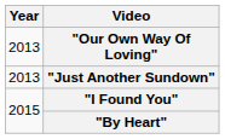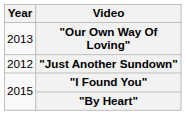"Just Another Sundown" | Year: 2013 -> 2012
